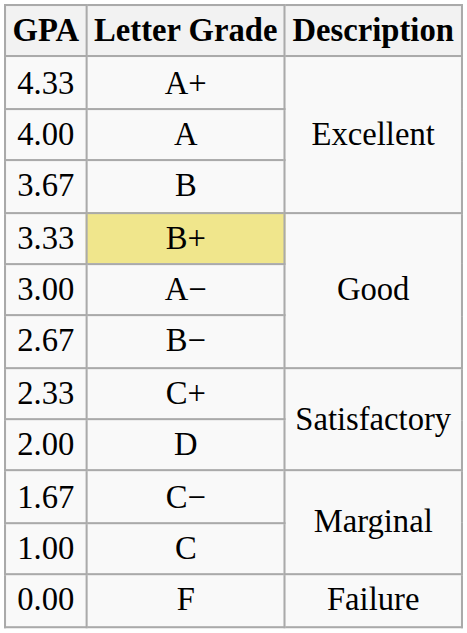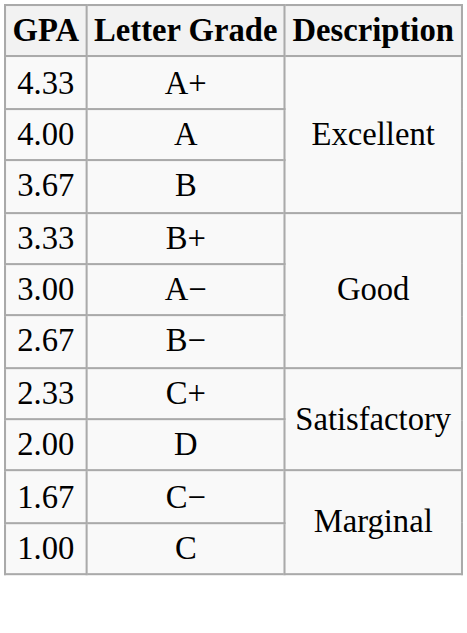3.33 | Letter Grade: khaki background -> no background
- row: 0.00 | F | Failure
